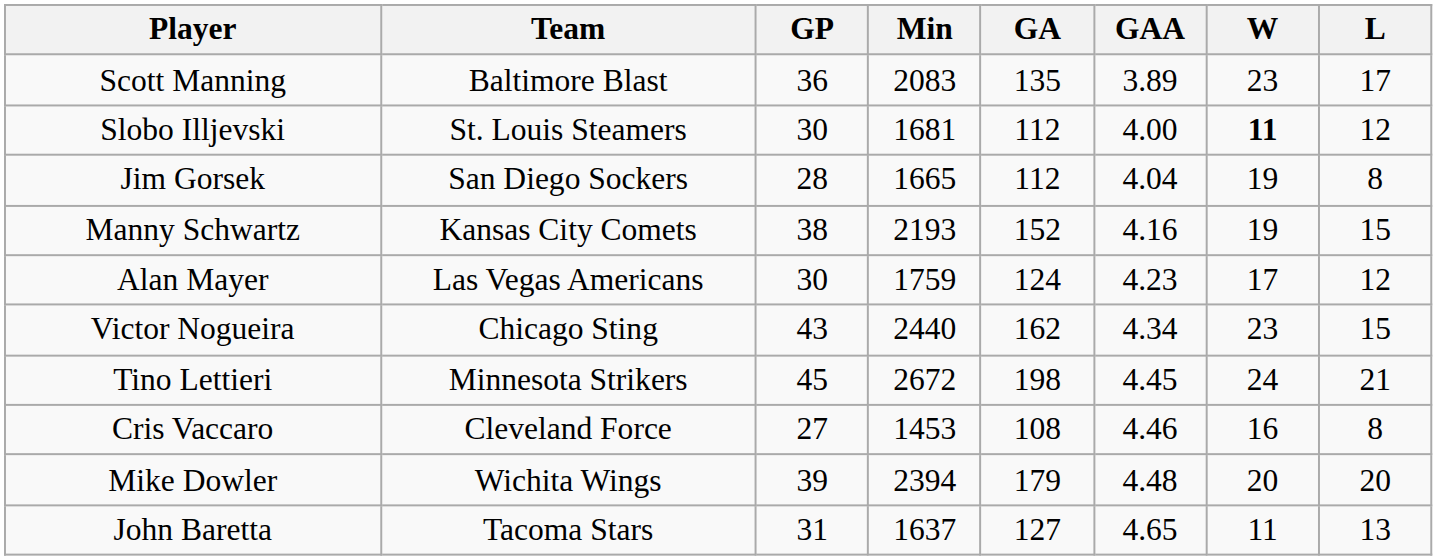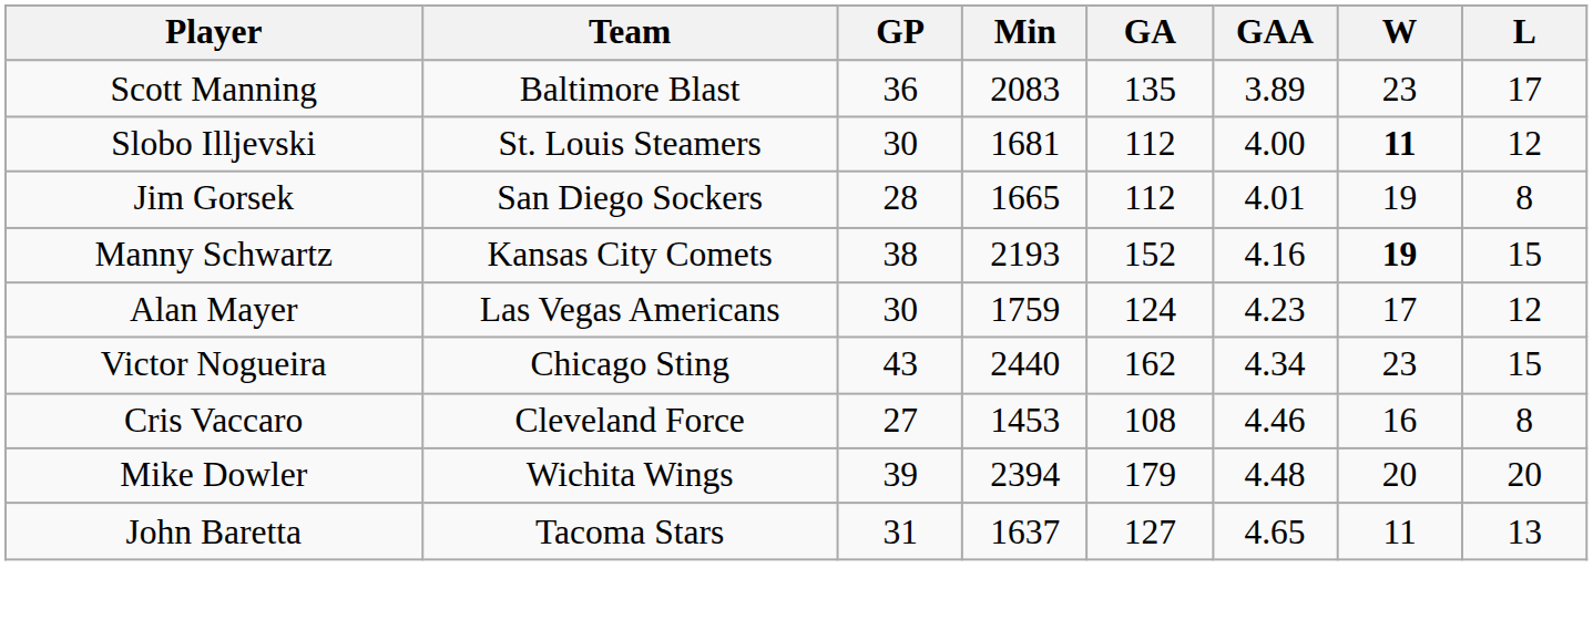Jim Gorsek | GAA: 4.04 -> 4.01
Manny Schwartz | W: normal -> bold
- row: Tino Lettieri | Minnesota Strikers | 45 | 2672 | 198 | 4.45 | 24 | 21
